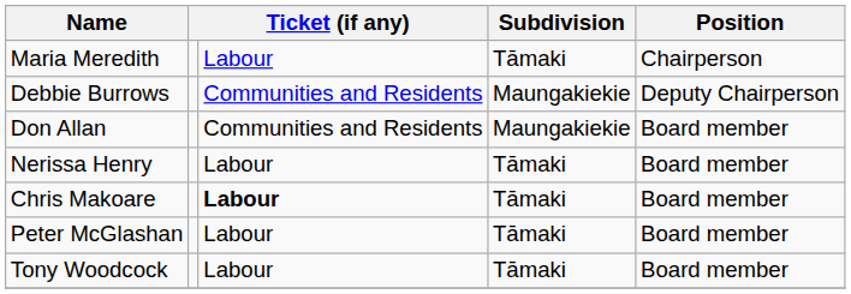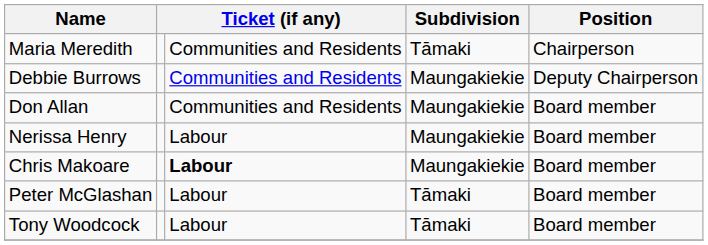Maria Meredith | column 3: Labour -> Communities and Residents
Nerissa Henry | Subdivision: Tāmaki -> Maungakiekie
Chris Makoare | Subdivision: Tāmaki -> Maungakiekie
